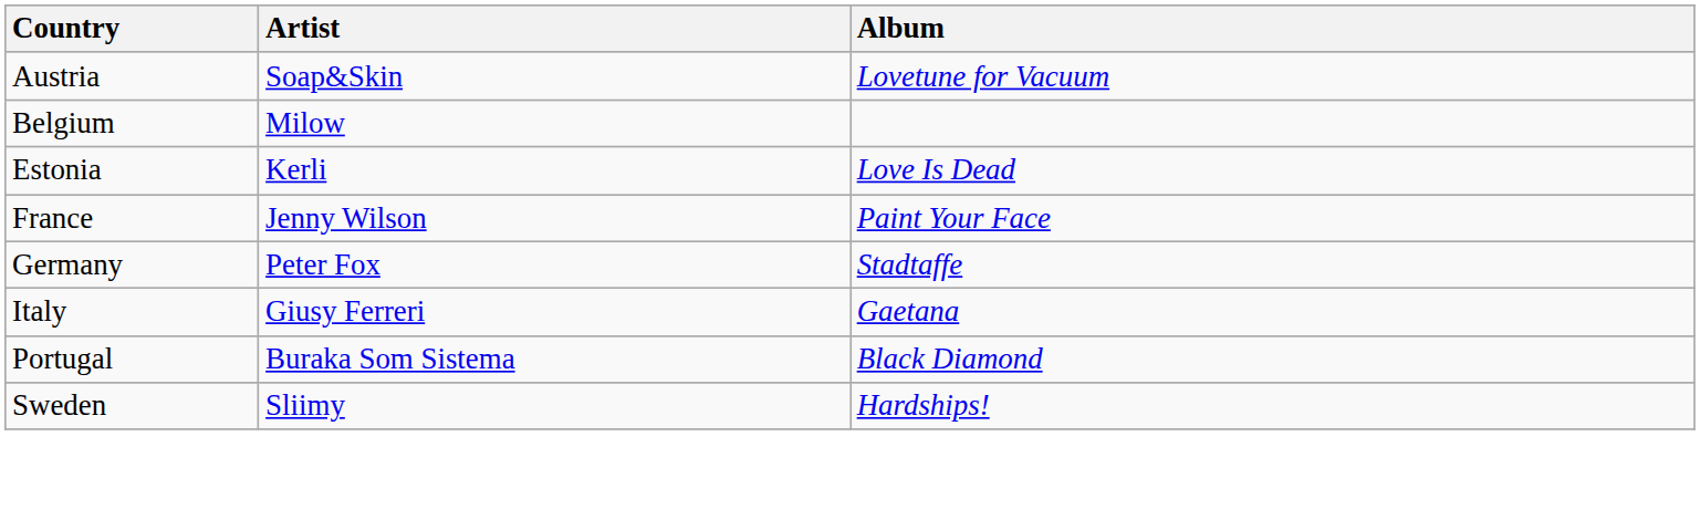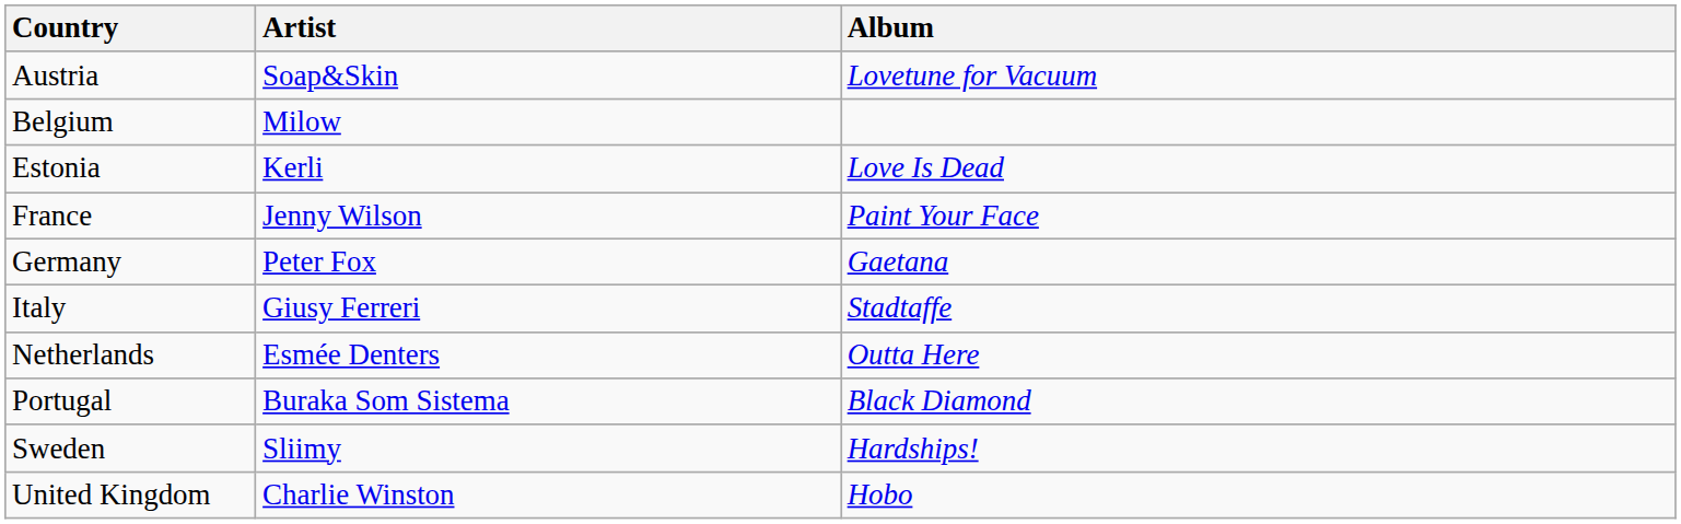Germany | Album: Stadtaffe -> Gaetana
Italy | Album: Gaetana -> Stadtaffe
+ row: Netherlands | Esmée Denters | Outta Here
+ row: United Kingdom | Charlie Winston | Hobo
